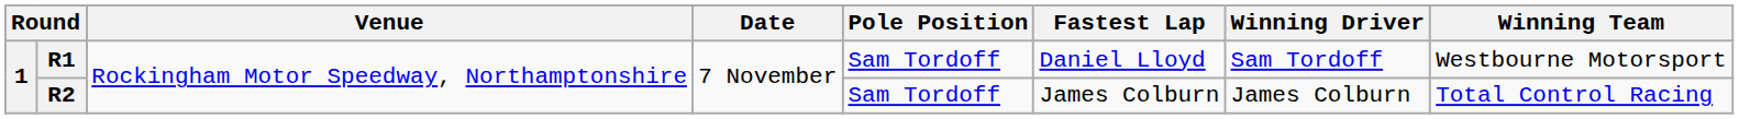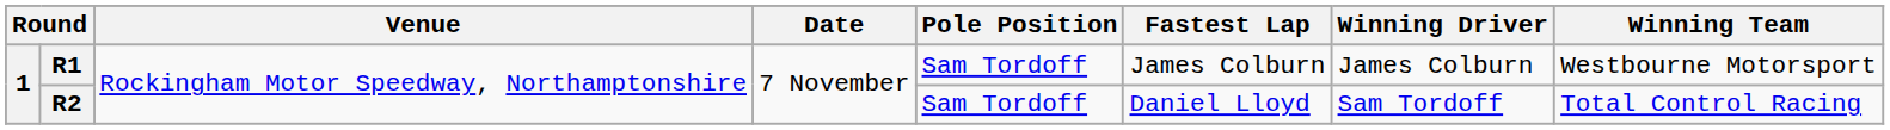R1 | Fastest Lap: Daniel Lloyd -> James Colburn
R1 | Winning Driver: Sam Tordoff -> James Colburn
R2 | Fastest Lap: James Colburn -> Daniel Lloyd
R2 | Winning Driver: James Colburn -> Sam Tordoff
